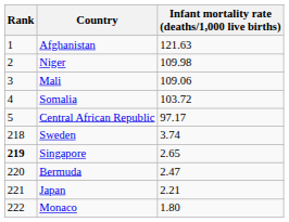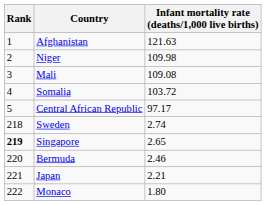Mali | Infant mortality rate (deaths/1,000 live births): 109.06 -> 109.08
Sweden | Infant mortality rate (deaths/1,000 live births): 3.74 -> 2.74
Bermuda | Infant mortality rate (deaths/1,000 live births): 2.47 -> 2.46
